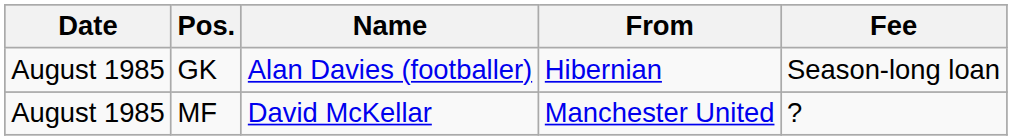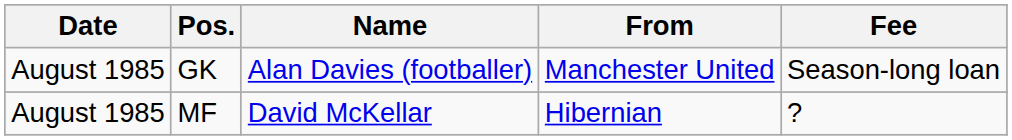GK | From: Hibernian -> Manchester United
MF | From: Manchester United -> Hibernian
